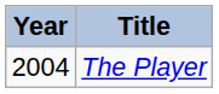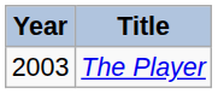The Player | Year: 2004 -> 2003
